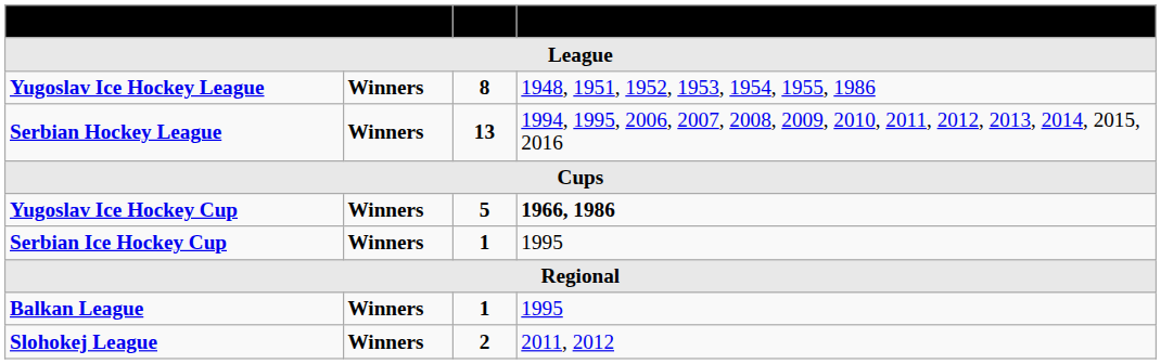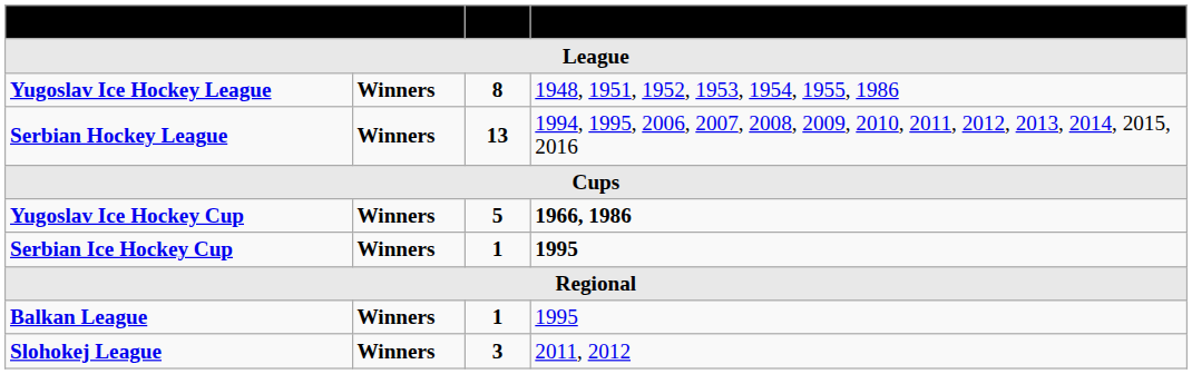Serbian Ice Hockey Cup | Years: normal -> bold
Slohokej League | No.: 2 -> 3
